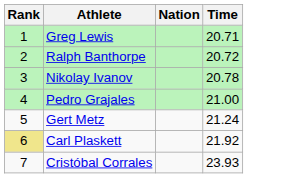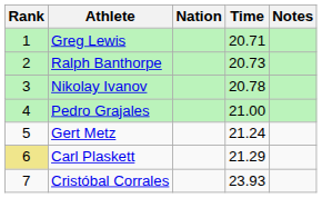+ column: Notes
Ralph Banthorpe | Time: 20.72 -> 20.73
Carl Plaskett | Time: 21.92 -> 21.29
